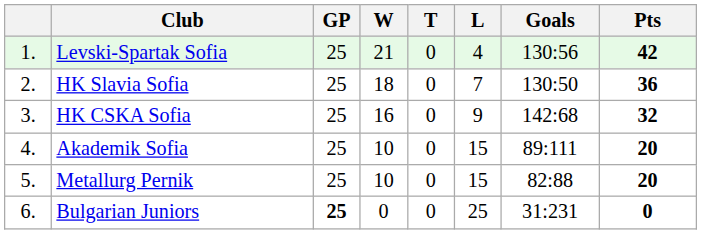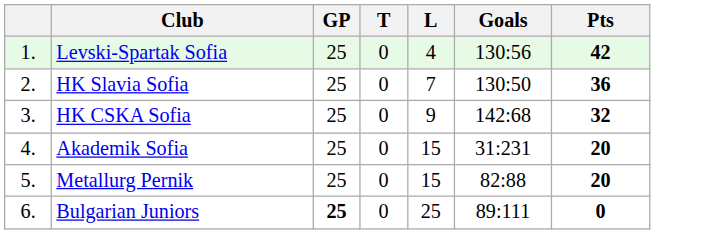- column: W | 21 | 18 | 16 | 10 | 10 | 0
Akademik Sofia | Goals: 89:111 -> 31:231
Bulgarian Juniors | Goals: 31:231 -> 89:111
